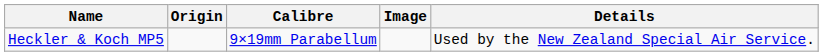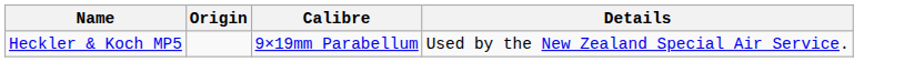- column: Image
